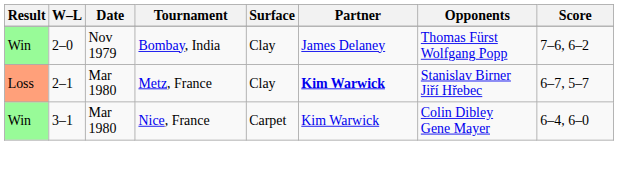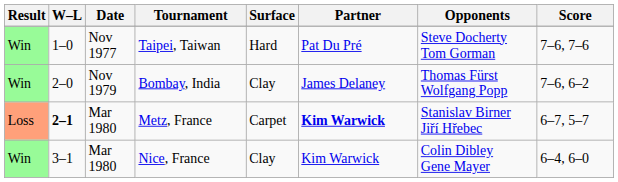+ row: Win | 1–0 | Nov 1977 | Taipei, Taiwan | Hard | Pat Du Pré | Steve Docherty Tom Gorman | 7–6, 7–6
Metz, France | W–L: normal -> bold
Metz, France | Surface: Clay -> Carpet
Nice, France | Surface: Carpet -> Clay
